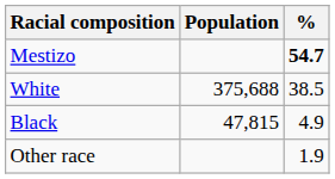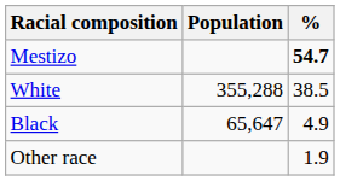White | Population: 375,688 -> 355,288
Black | Population: 47,815 -> 65,647
